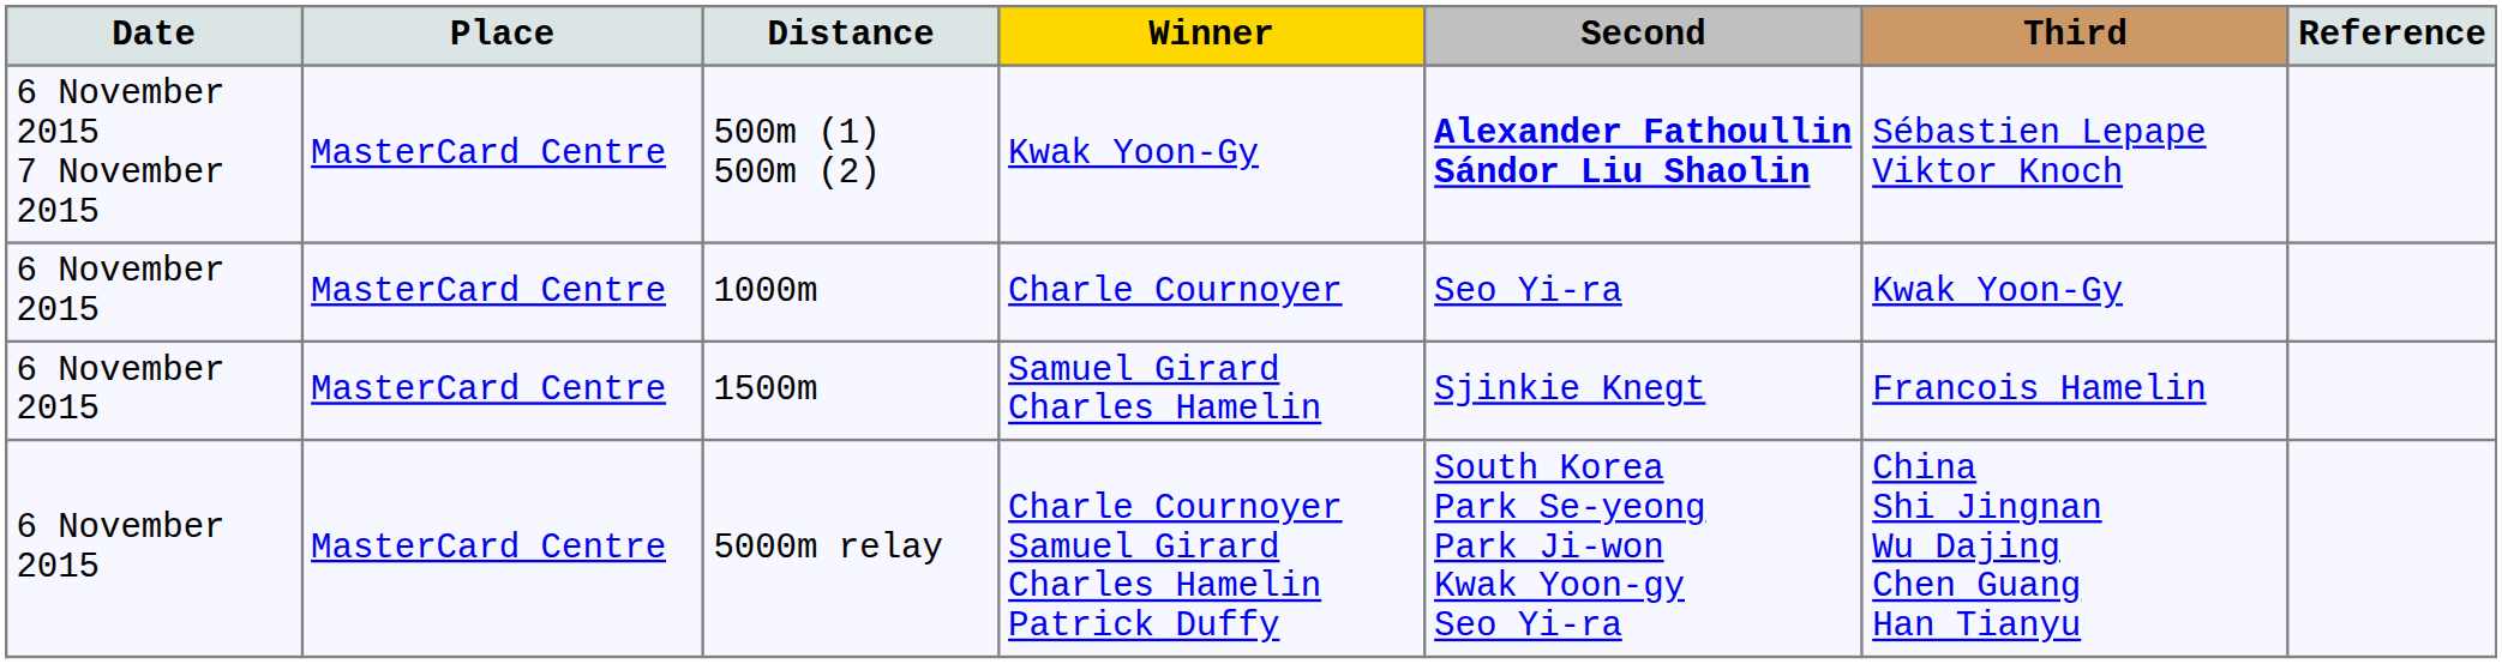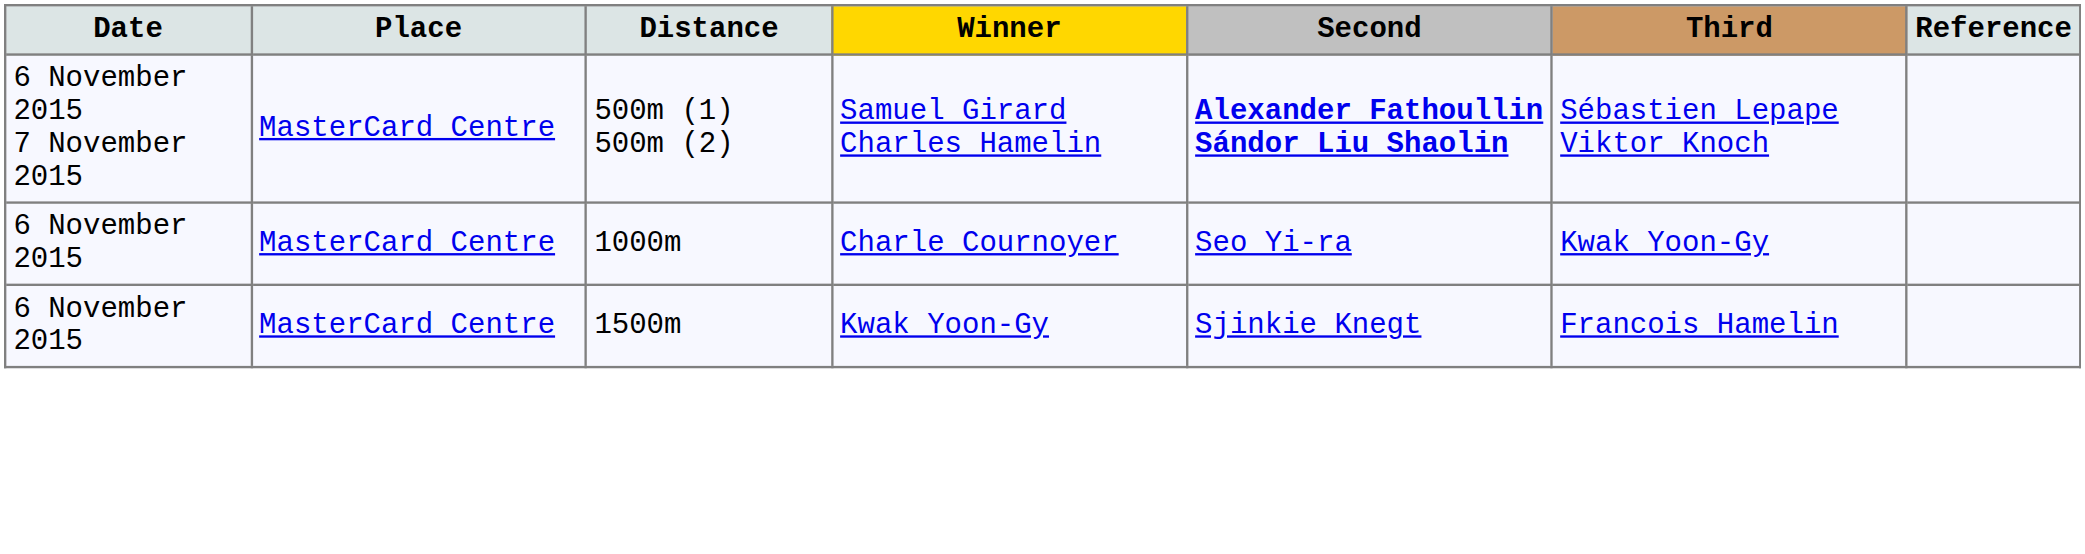500m (1) 500m (2) | Winner: Kwak Yoon-Gy -> Samuel Girard Charles Hamelin
1500m | Winner: Samuel Girard Charles Hamelin -> Kwak Yoon-Gy
- row: 6 November 2015 | MasterCard Centre | 5000m relay | Charle Cournoyer Samuel Girard Charles Hamelin Patrick Duffy | South Korea Park Se-yeong Park Ji-won Kwak Yoon-gy Seo Yi-ra | China Shi Jingnan Wu Dajing Chen Guang Han Tianyu
